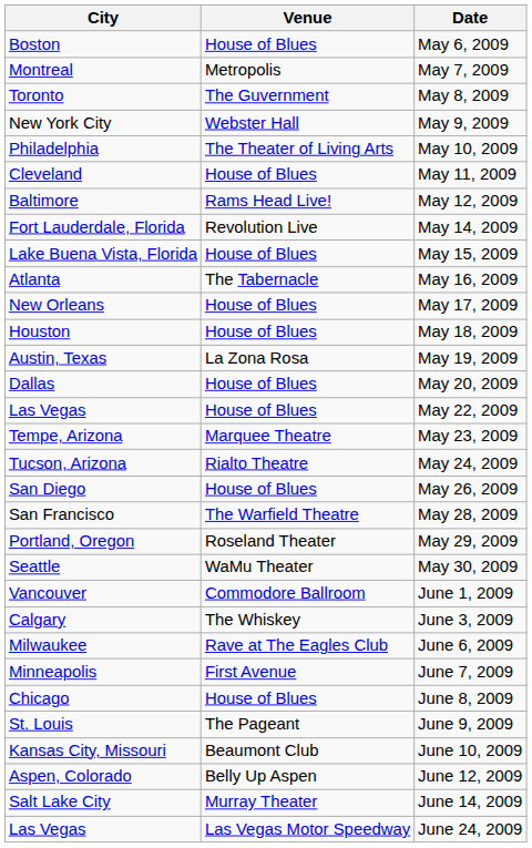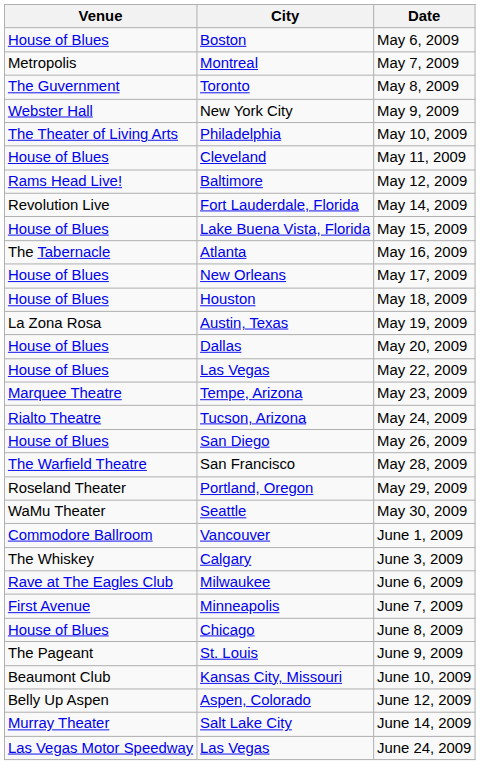columns swapped: City <-> Venue
